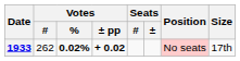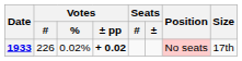1933 | Votes / #: 262 -> 226
1933 | Votes / %: bold -> normal
